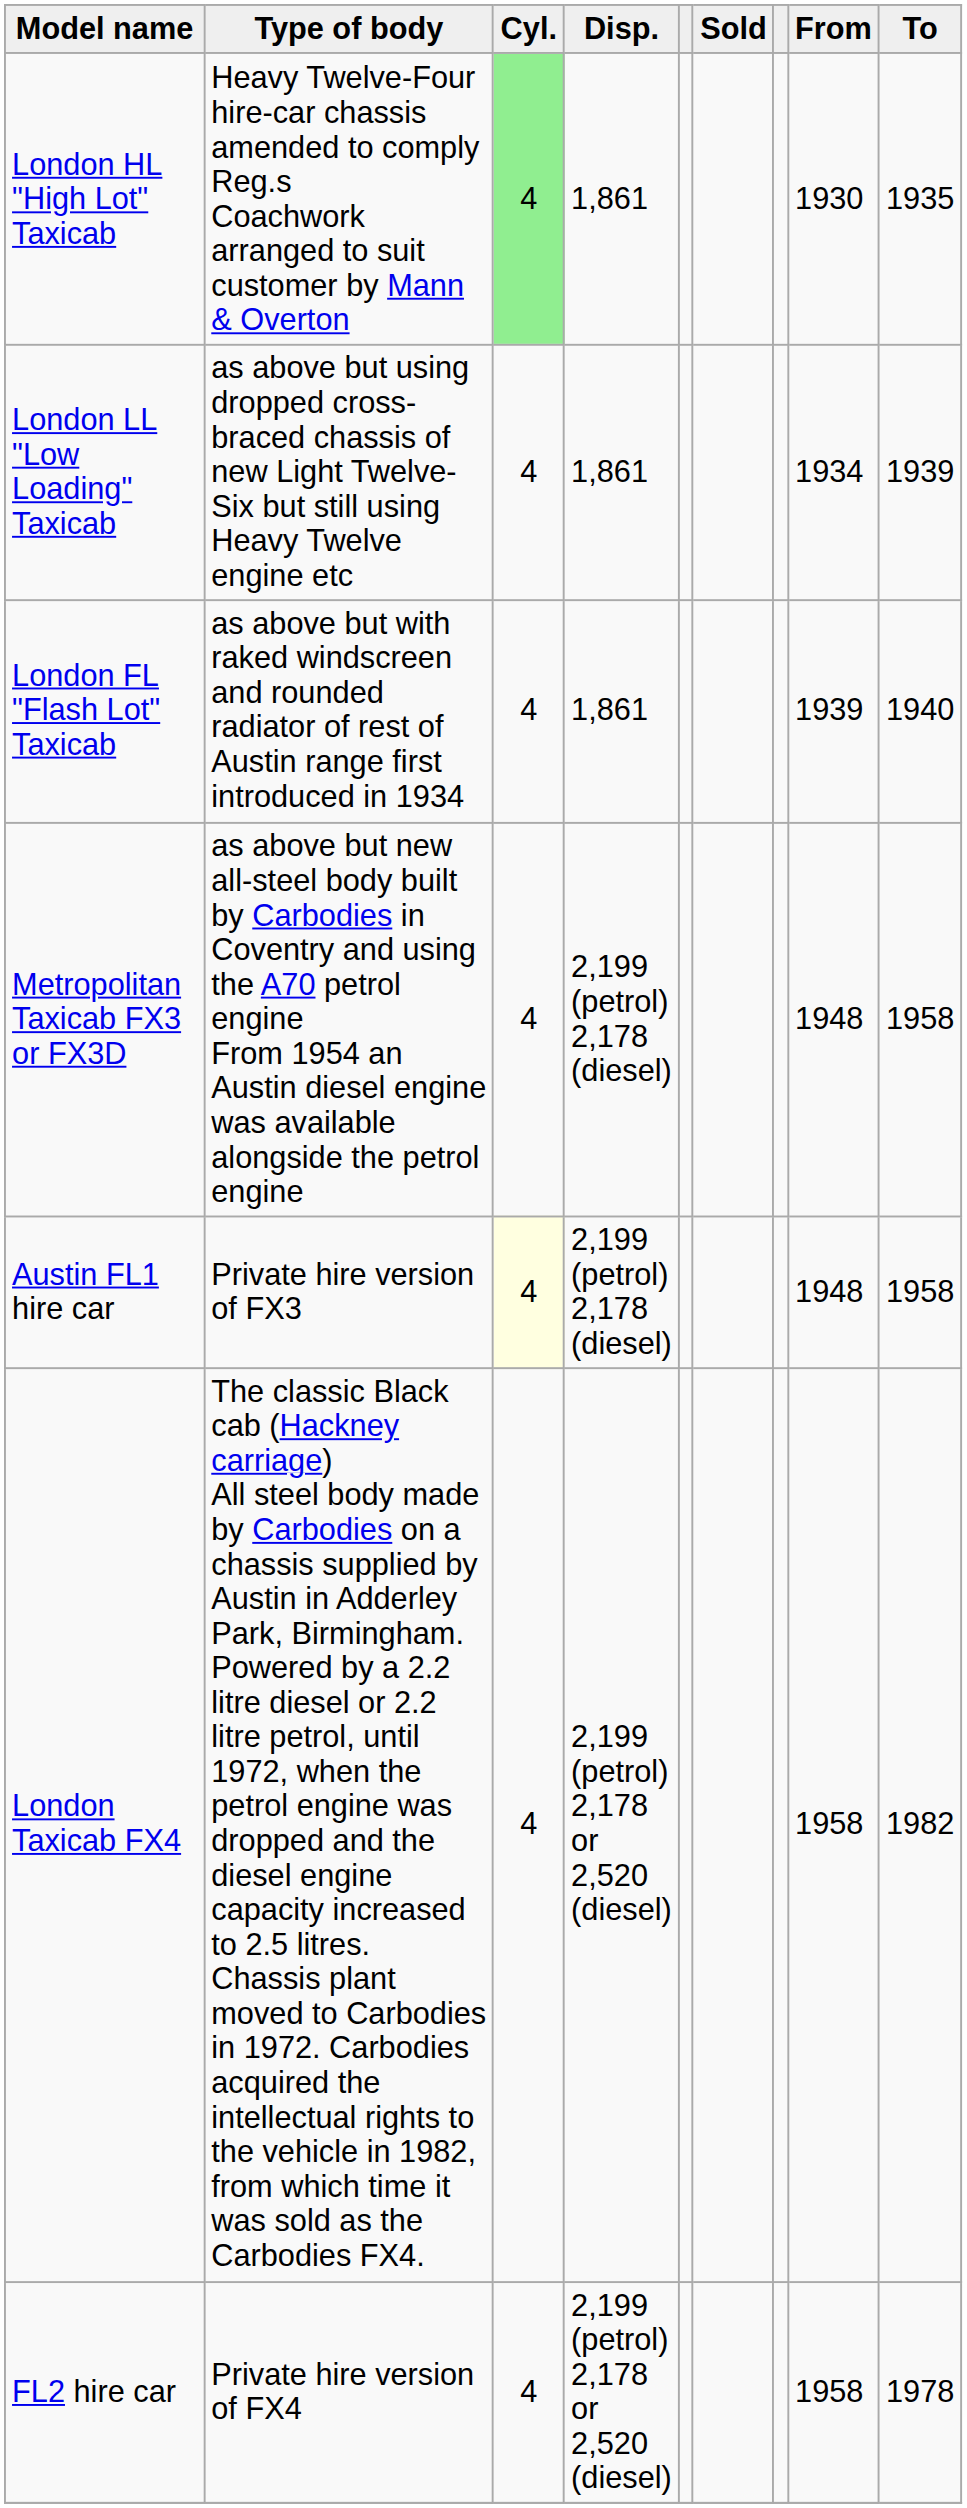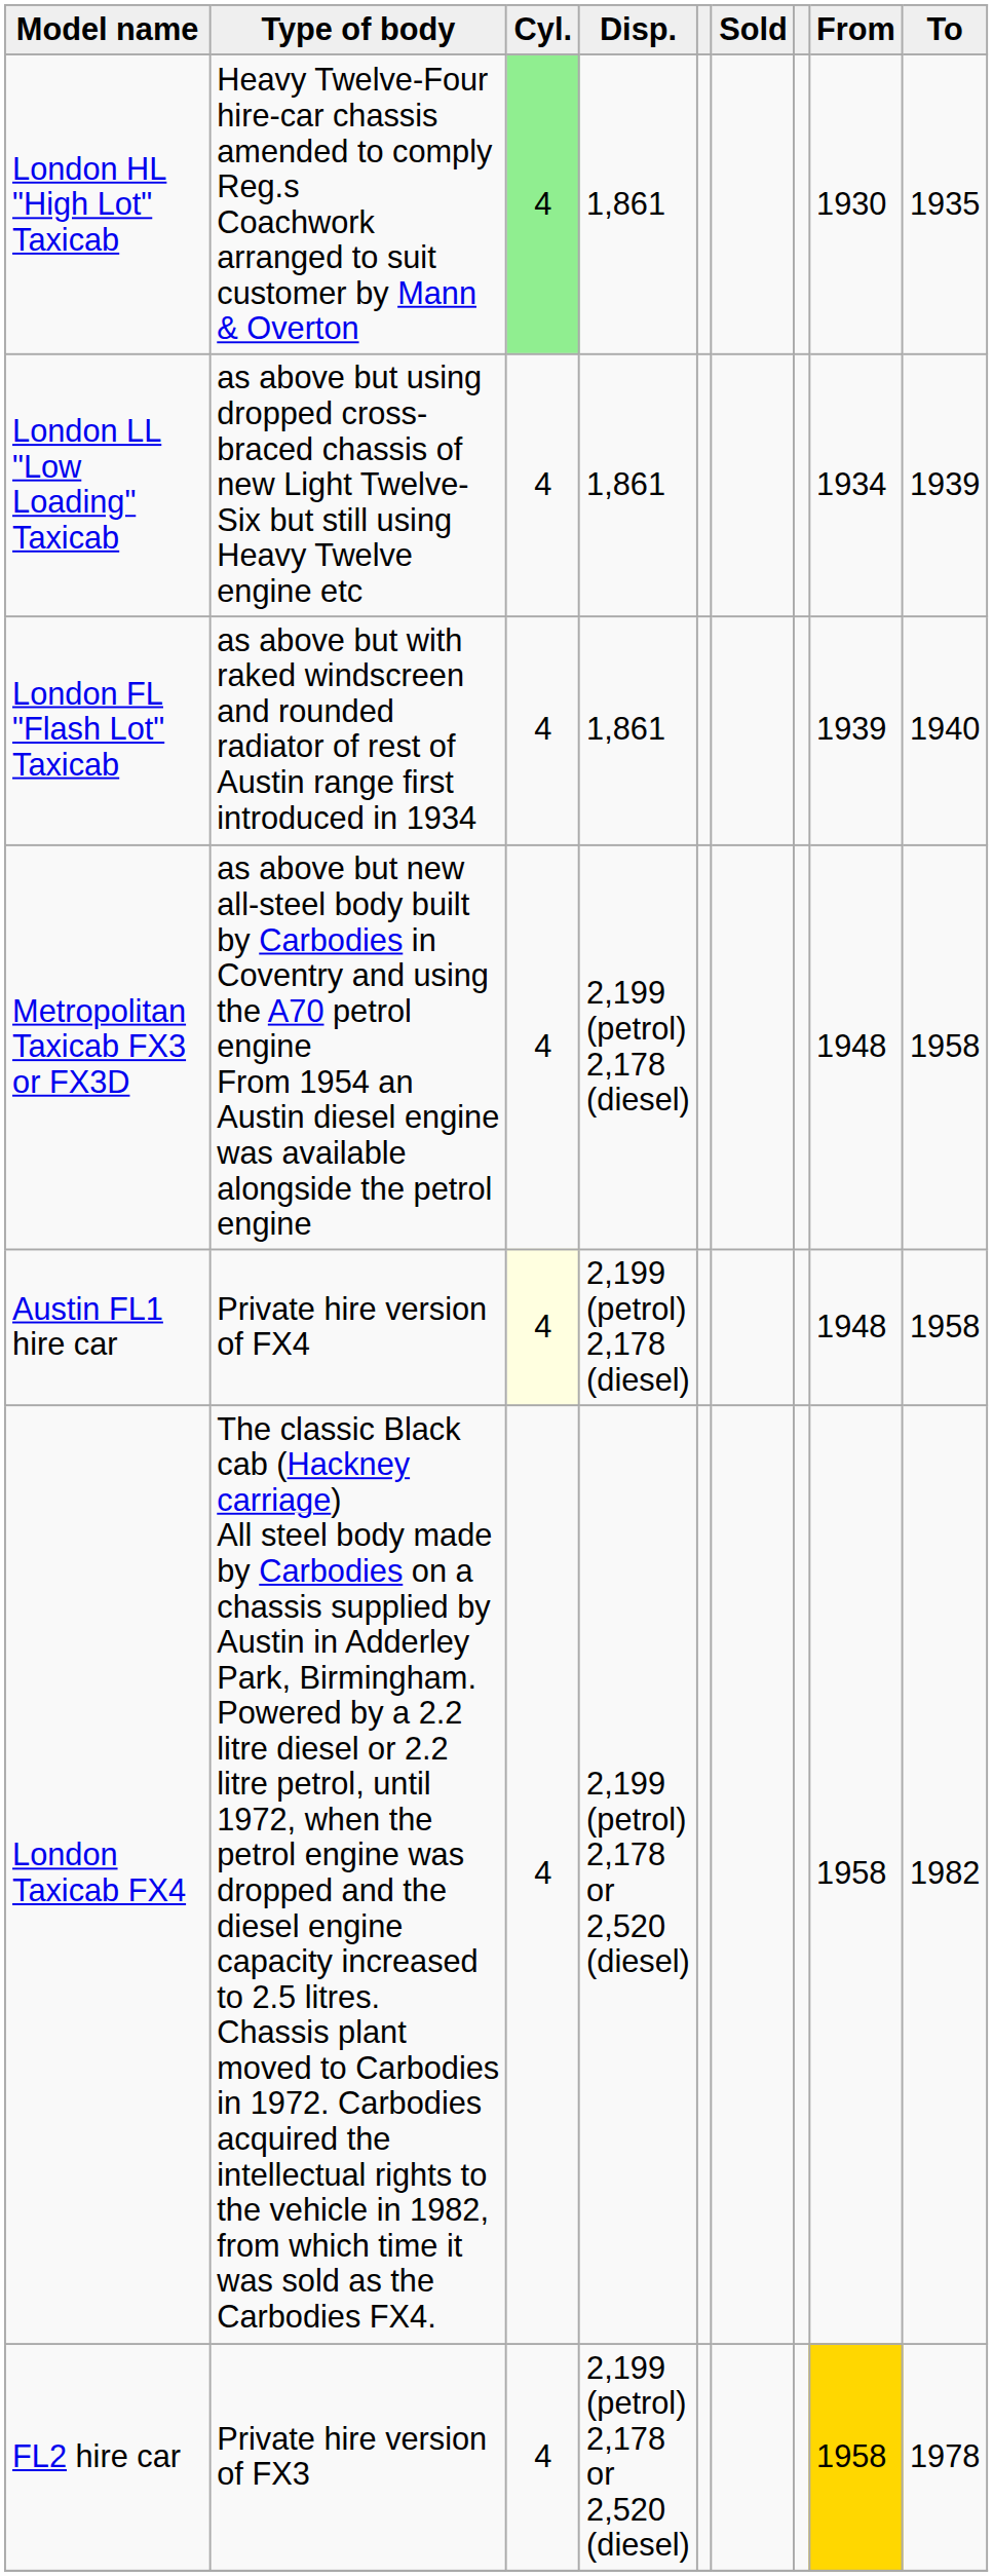Austin FL1 hire car | Type of body: Private hire version of FX3 -> Private hire version of FX4
FL2 hire car | Type of body: Private hire version of FX4 -> Private hire version of FX3
FL2 hire car | From: no background -> gold background
